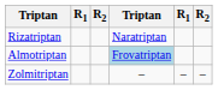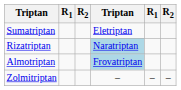+ row: Sumatriptan | Eletriptan
Rizatriptan | column 4: no background -> lightblue background
